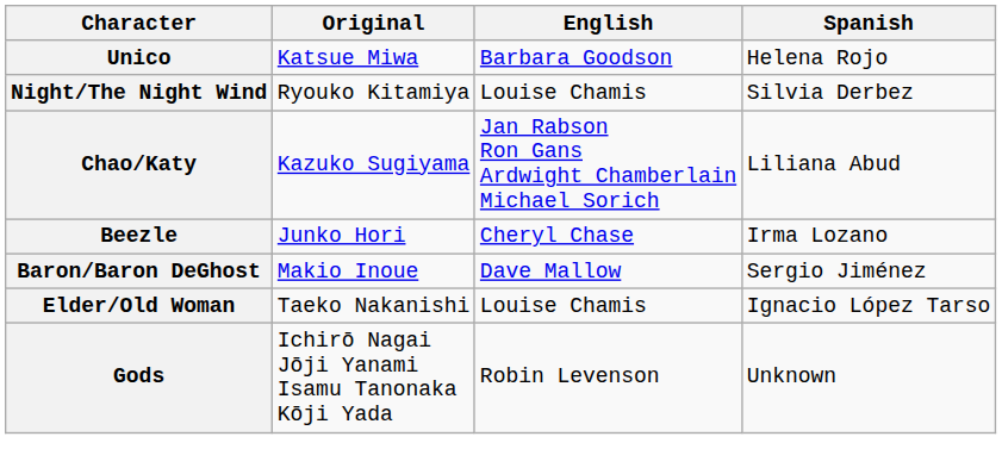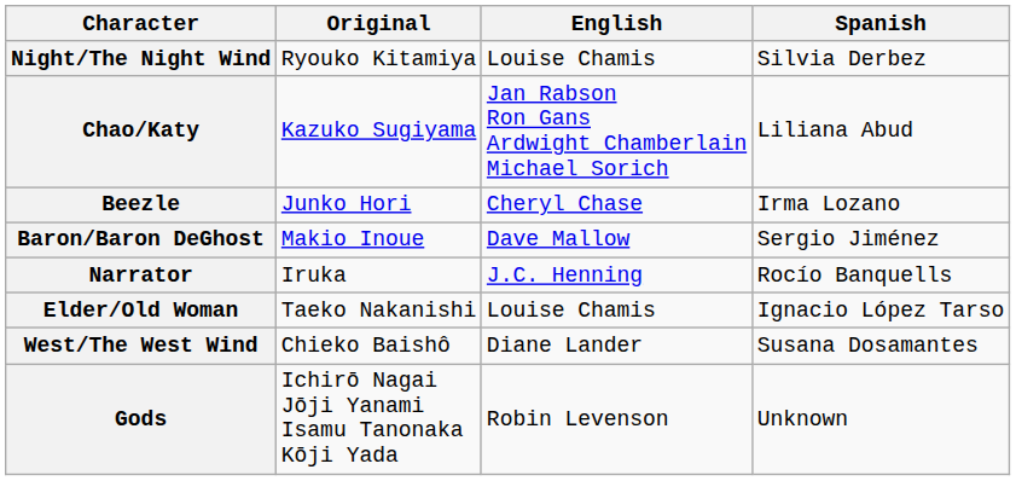- row: Unico | Katsue Miwa | Barbara Goodson | Helena Rojo
+ row: Narrator | Iruka | J.C. Henning | Rocío Banquells
+ row: West/The West Wind | Chieko Baishô | Diane Lander | Susana Dosamantes
